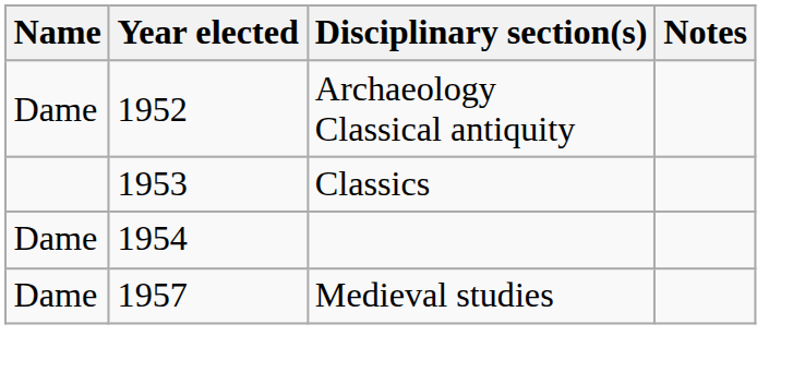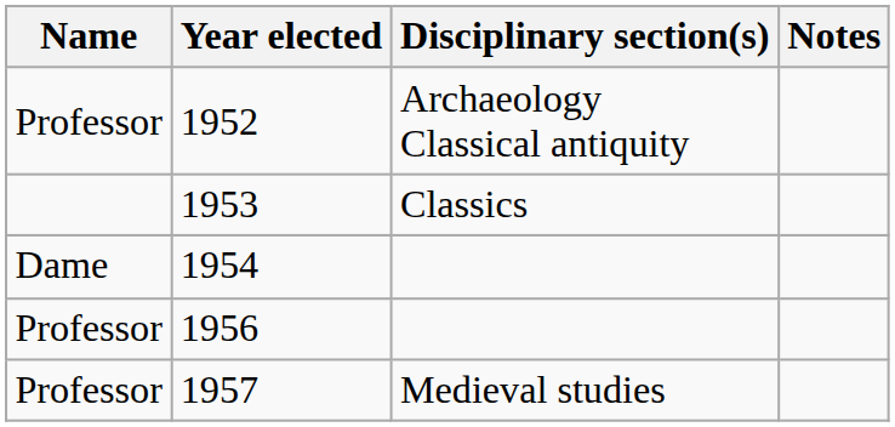1952 | Name: Dame -> Professor
+ row: Professor | 1956
1957 | Name: Dame -> Professor
